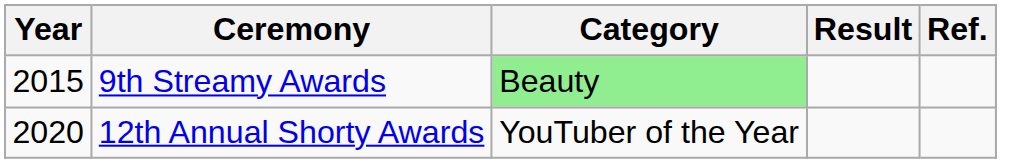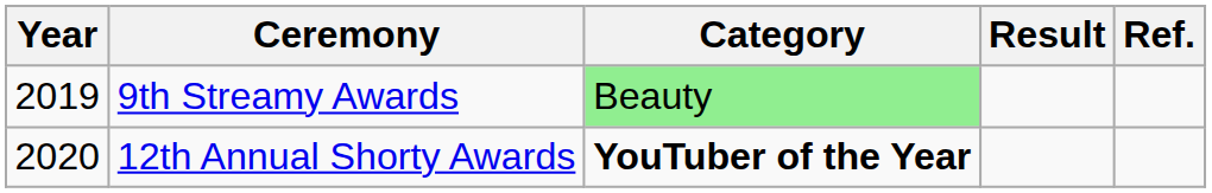9th Streamy Awards | Year: 2015 -> 2019
12th Annual Shorty Awards | Category: normal -> bold
